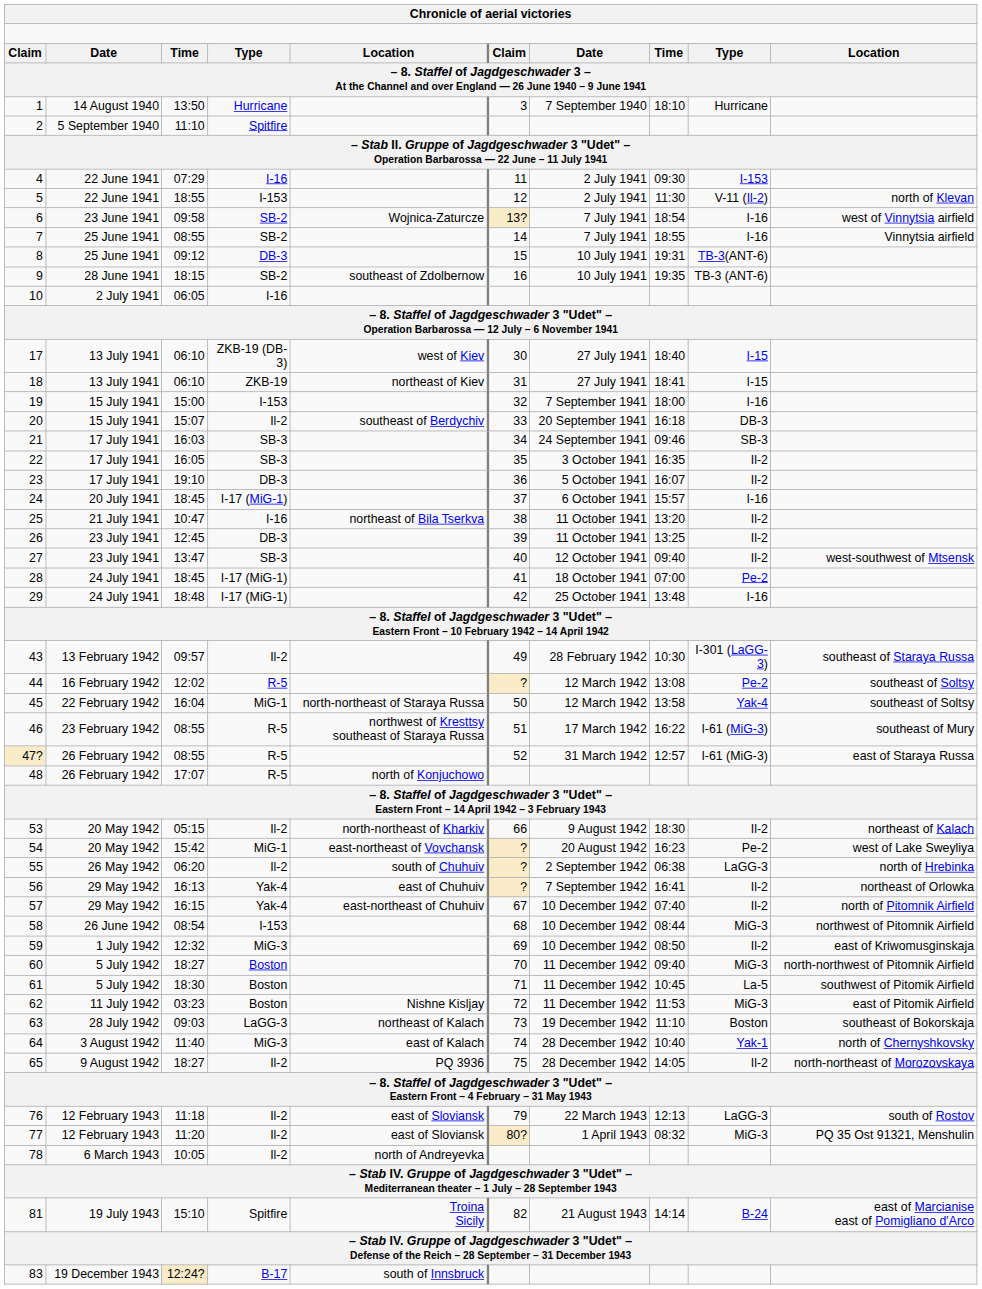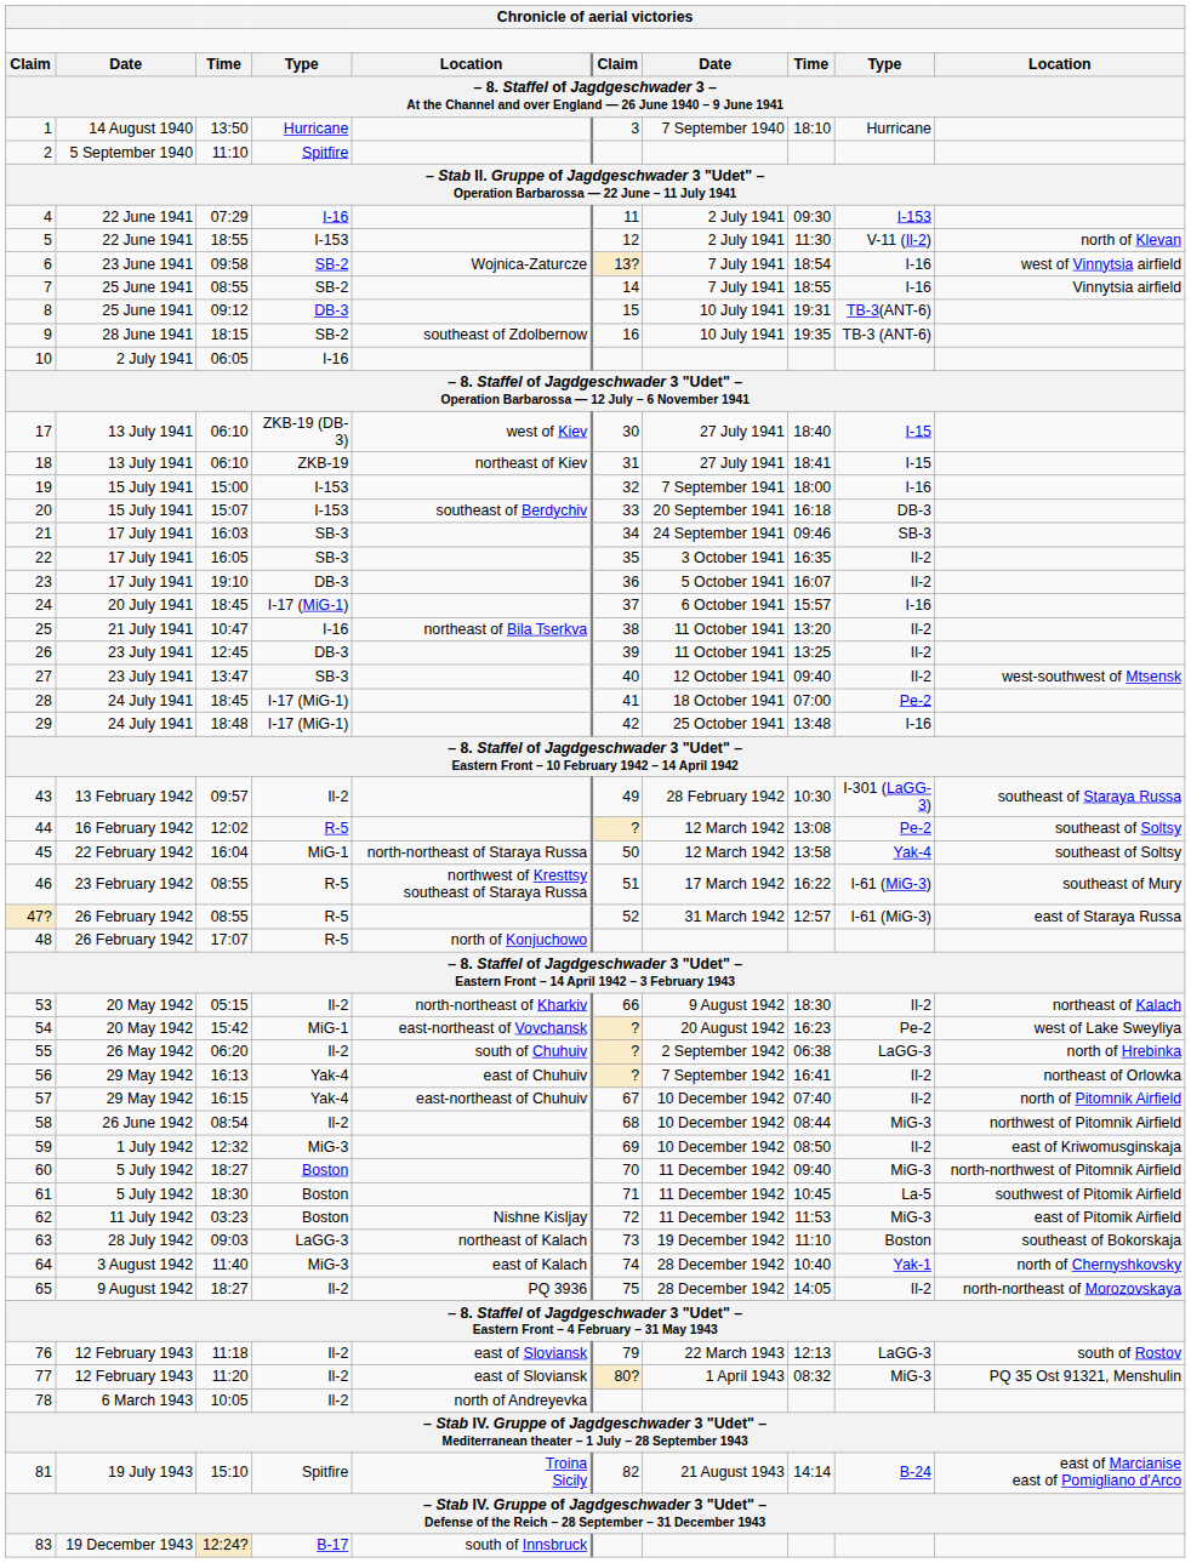20 | column 4: Il-2 -> I-153
58 | column 4: I-153 -> Il-2
